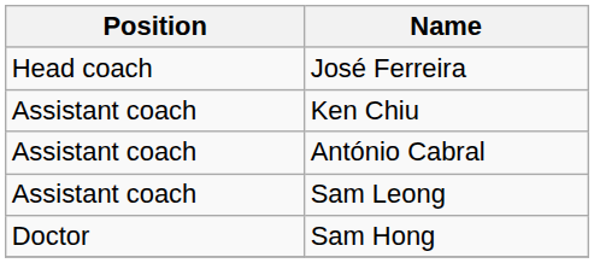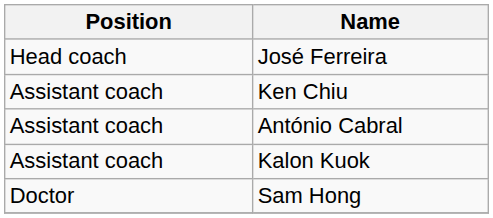- row: Assistant coach | Sam Leong
+ row: Assistant coach | Kalon Kuok
